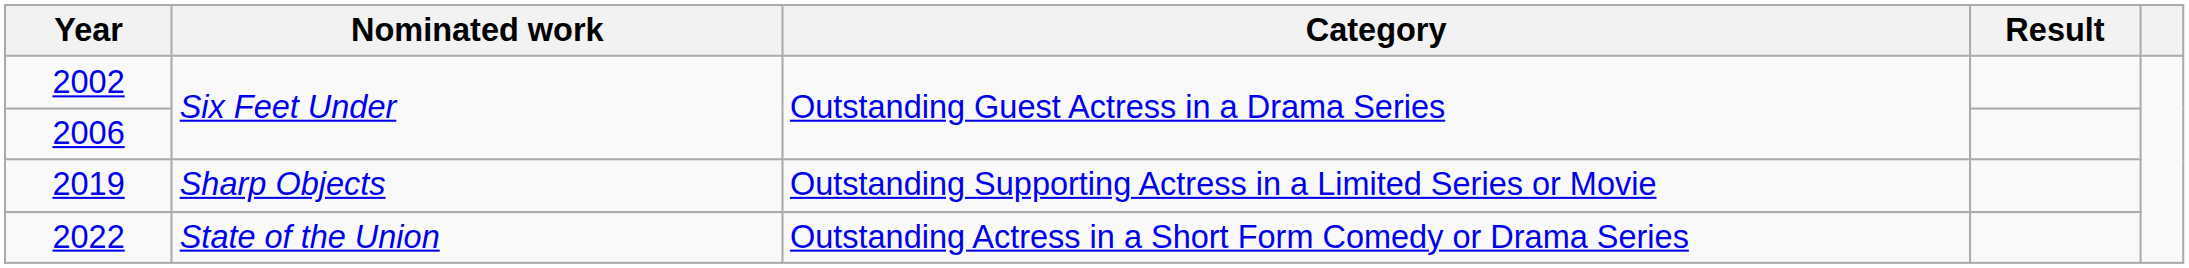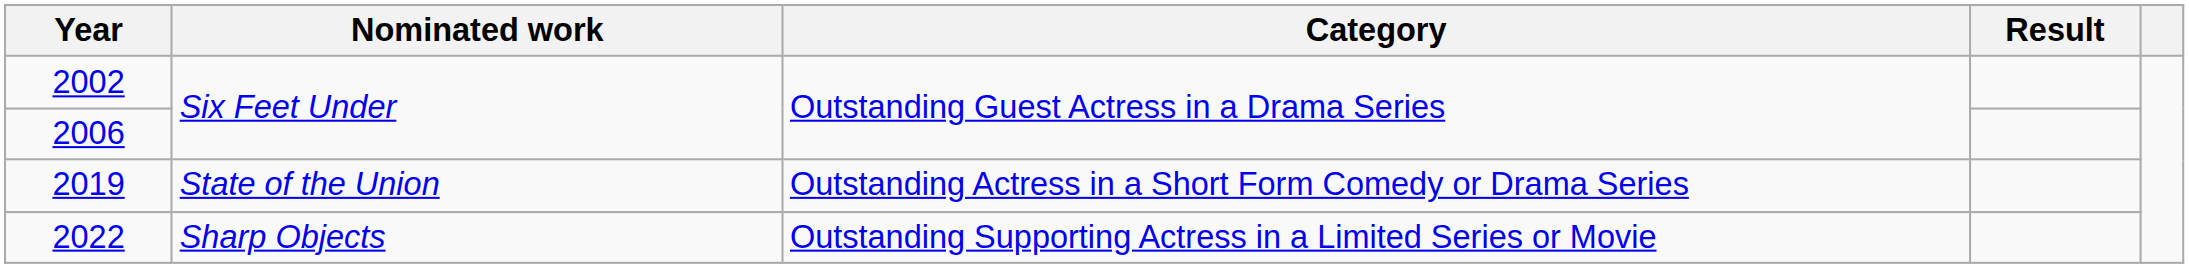2019 | Nominated work: Sharp Objects -> State of the Union
2019 | Category: Outstanding Supporting Actress in a Limited Series or Movie -> Outstanding Actress in a Short Form Comedy or Drama Series
2022 | Nominated work: State of the Union -> Sharp Objects
2022 | Category: Outstanding Actress in a Short Form Comedy or Drama Series -> Outstanding Supporting Actress in a Limited Series or Movie
